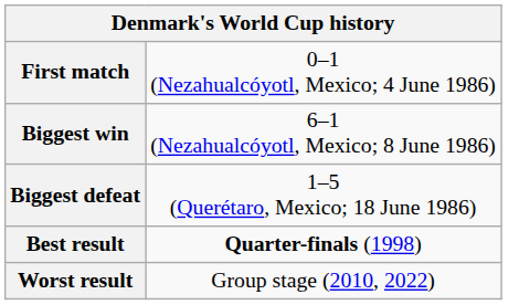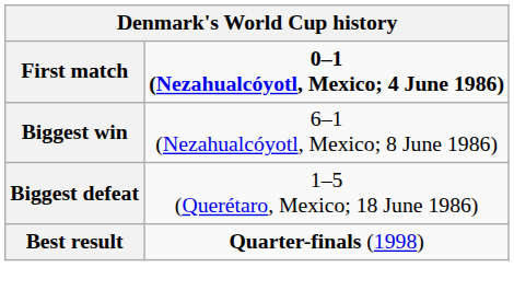First match | column 2: normal -> bold
- row: Worst result | Group stage (2010, 2022)
